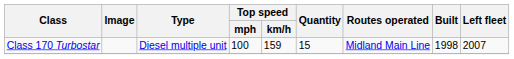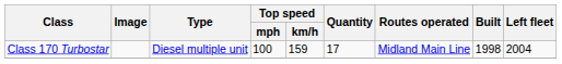Class 170 Turbostar | Quantity: 15 -> 17
Class 170 Turbostar | Left fleet: 2007 -> 2004
